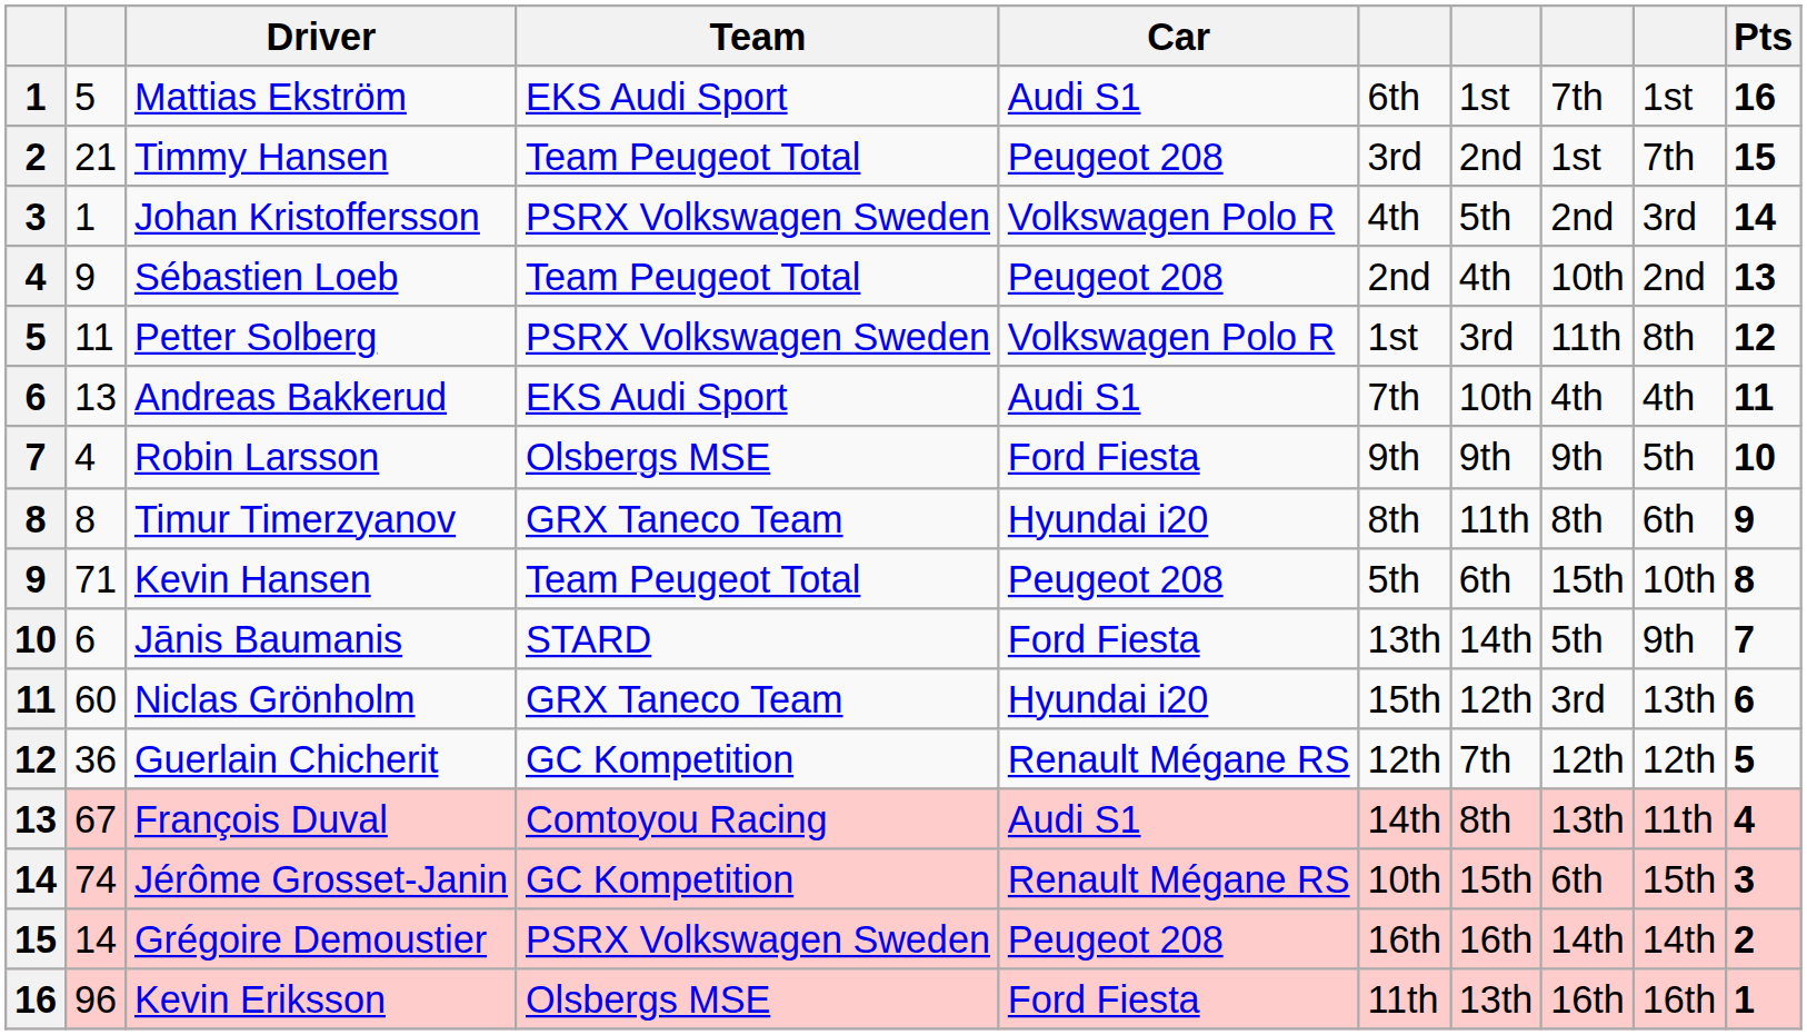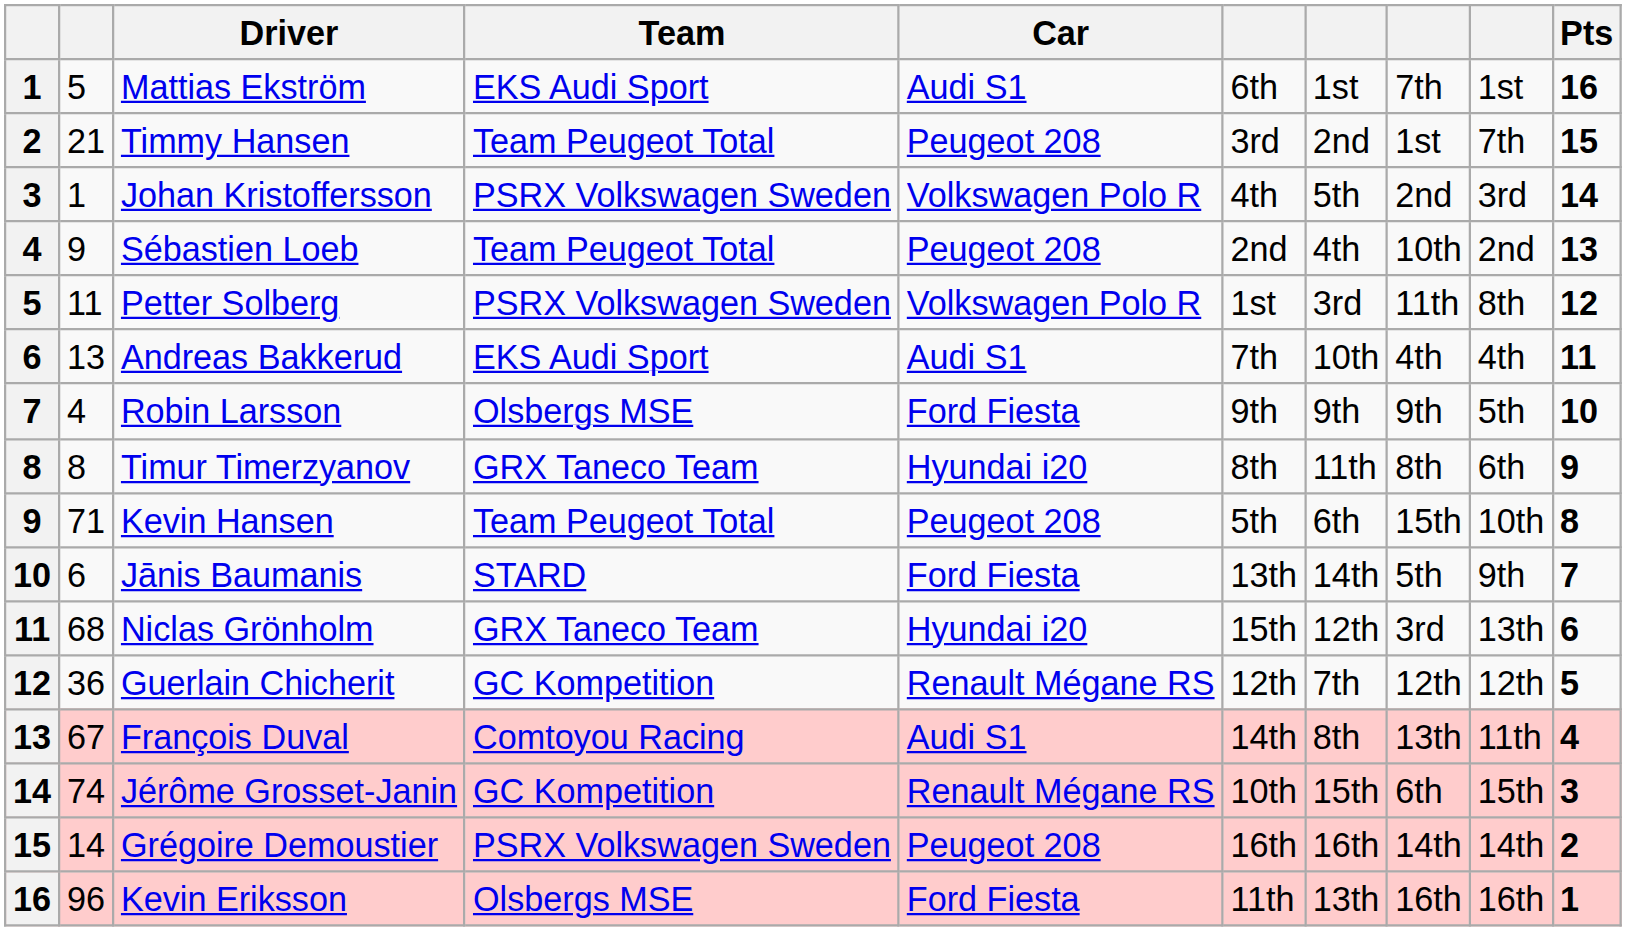Niclas Grönholm | column 2: 60 -> 68
